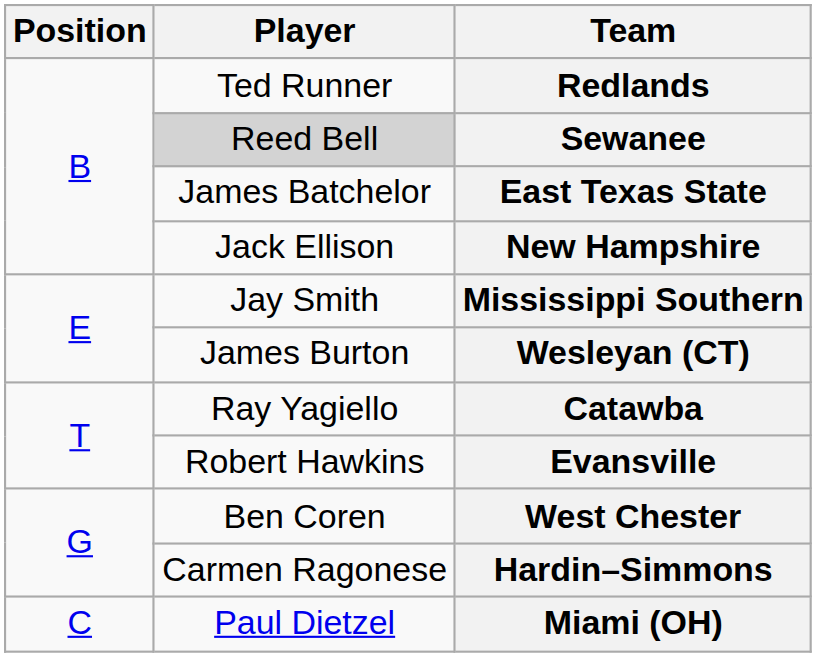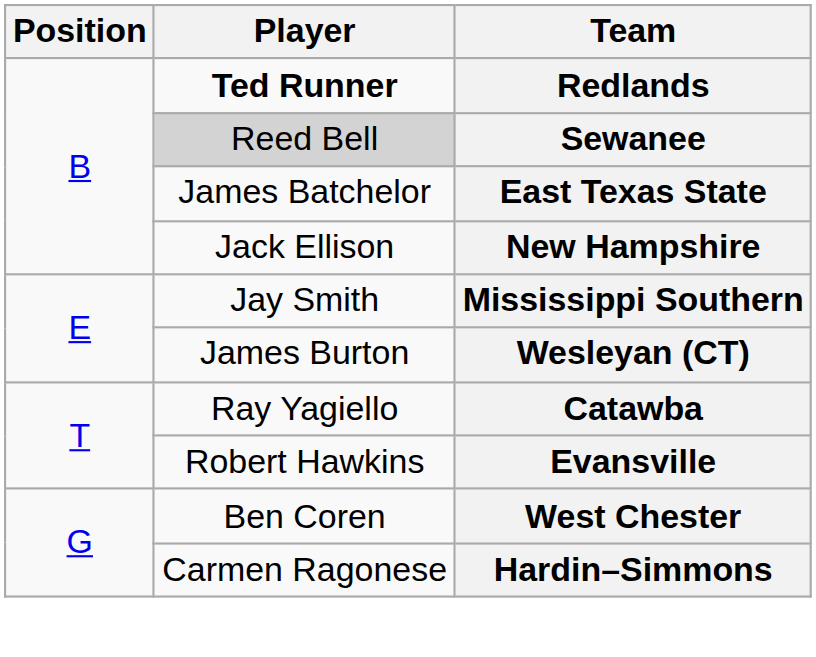Redlands | Player: normal -> bold
- row: C | Paul Dietzel | Miami (OH)
